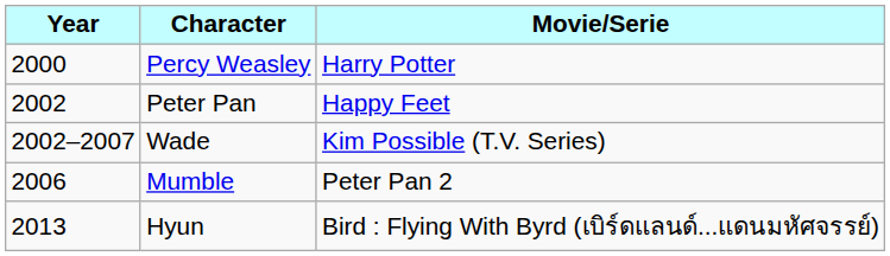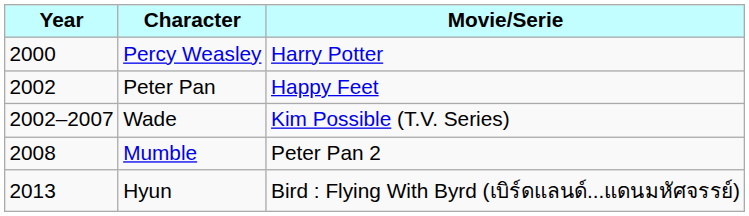Mumble | Year: 2006 -> 2008
